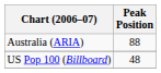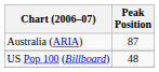Australia (ARIA) | Peak Position: 88 -> 87
